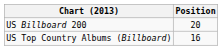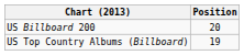US Top Country Albums (Billboard) | Position: 16 -> 19
